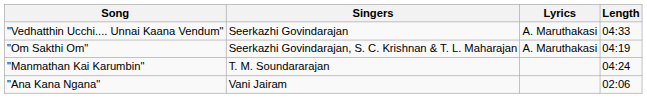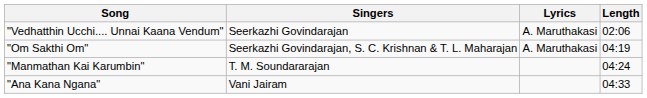"Vedhatthin Ucchi.... Unnai Kaana Vendum" | Length: 04:33 -> 02:06
"Ana Kana Ngana" | Length: 02:06 -> 04:33
